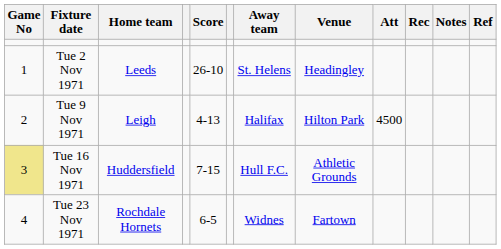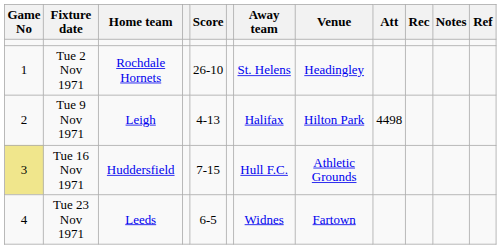Tue 2 Nov 1971 | Home team: Leeds -> Rochdale Hornets
Tue 9 Nov 1971 | Att: 4500 -> 4498
Tue 23 Nov 1971 | Home team: Rochdale Hornets -> Leeds
